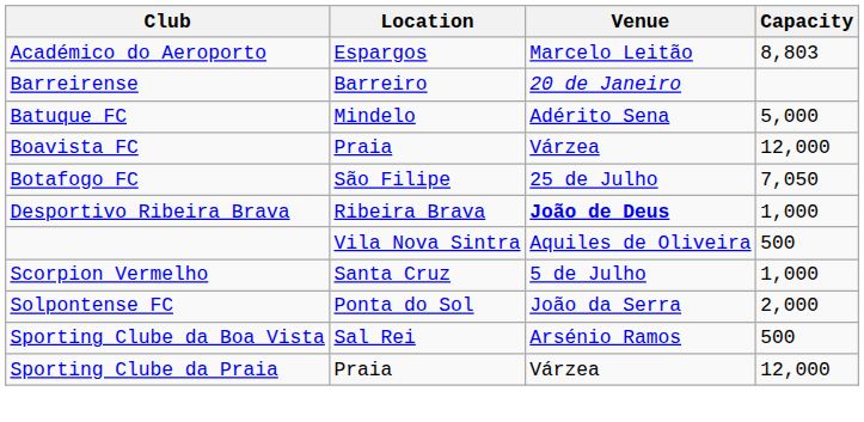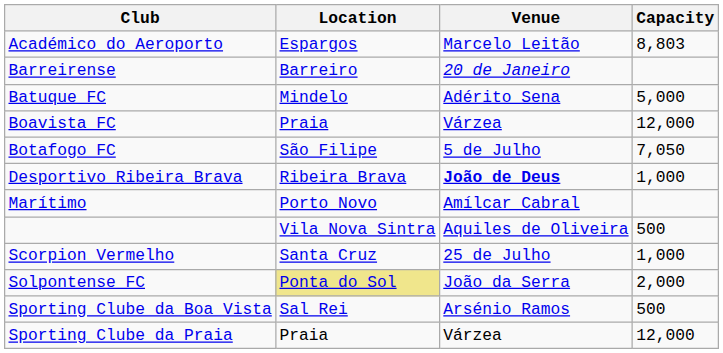Botafogo FC | Venue: 25 de Julho -> 5 de Julho
+ row: Marítimo | Porto Novo | Amílcar Cabral
Scorpion Vermelho | Venue: 5 de Julho -> 25 de Julho
Solpontense FC | Location: no background -> khaki background
